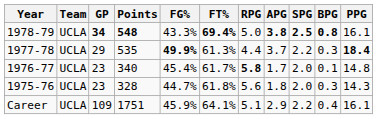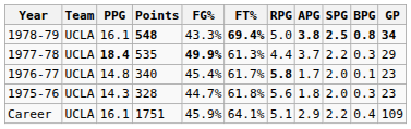columns swapped: GP <-> PPG
